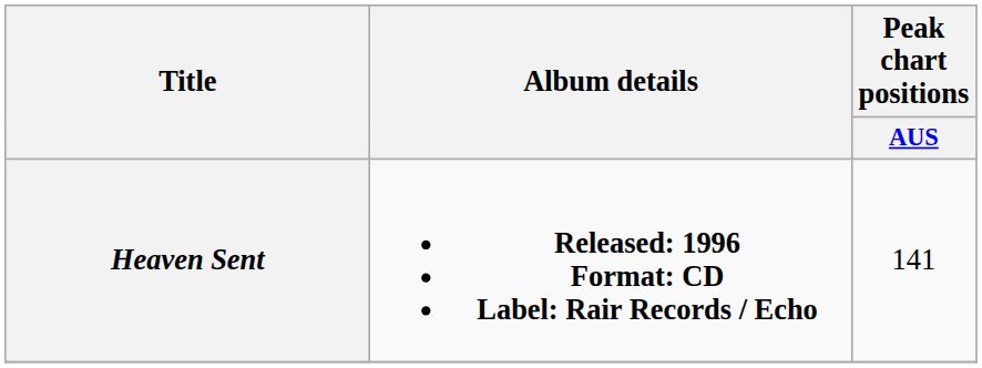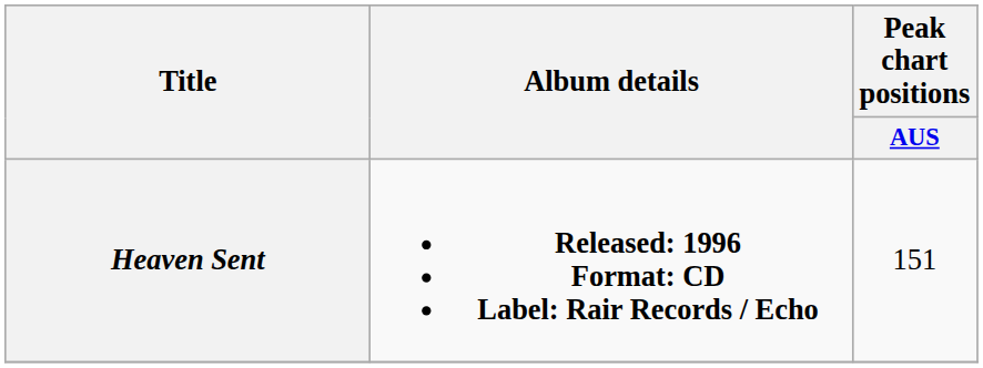Heaven Sent | Peak chart positions / AUS: 141 -> 151
